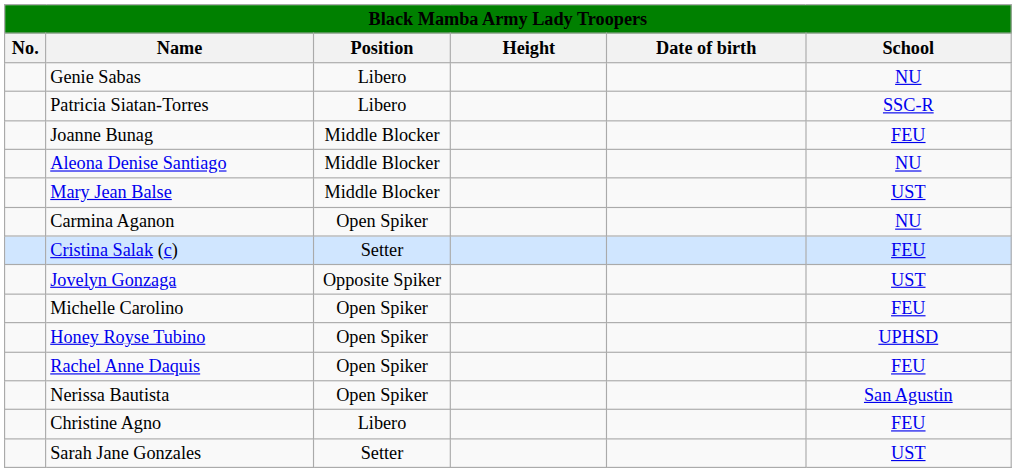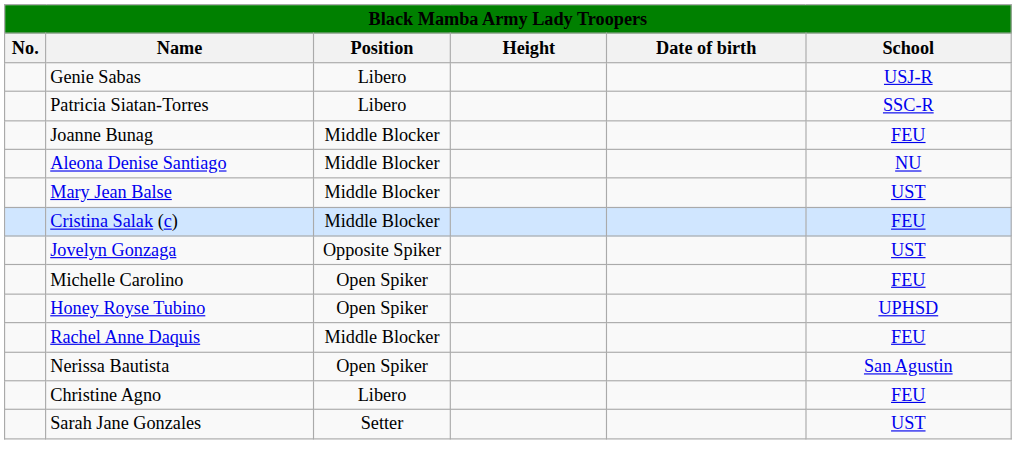Genie Sabas | School: NU -> USJ-R
- row: Carmina Aganon | Open Spiker | NU
Cristina Salak (c) | Position: Setter -> Middle Blocker
Rachel Anne Daquis | Position: Open Spiker -> Middle Blocker
